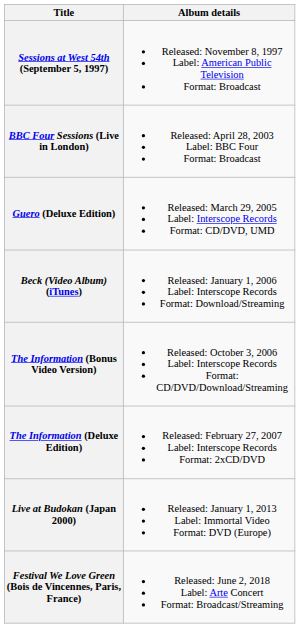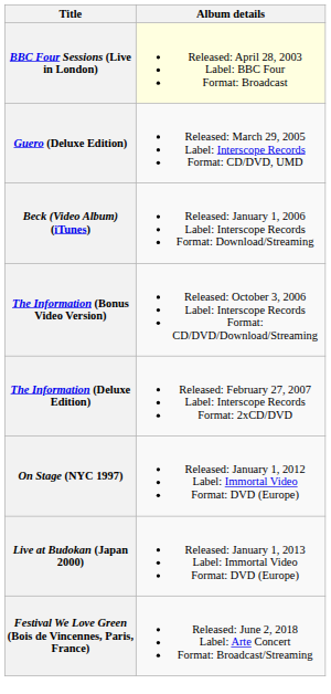- row: Sessions at West 54th (September 5, 1997) | Released: November 8, 1997 Label: American Public Television Format: Broadcast
BBC Four Sessions (Live in London) | Album details: no background -> lightyellow background
+ row: On Stage (NYC 1997) | Released: January 1, 2012 Label: Immortal Video Format: DVD (Europe)
